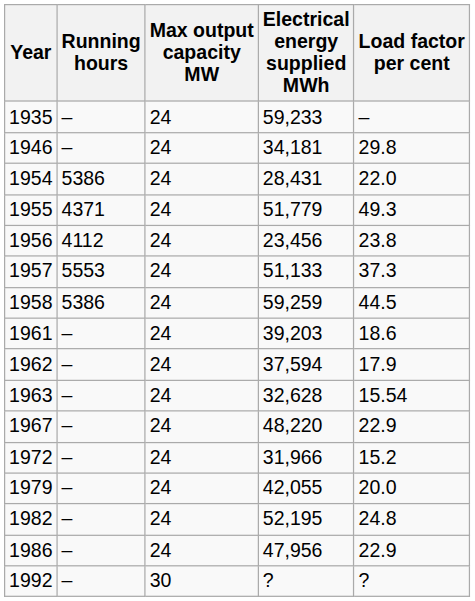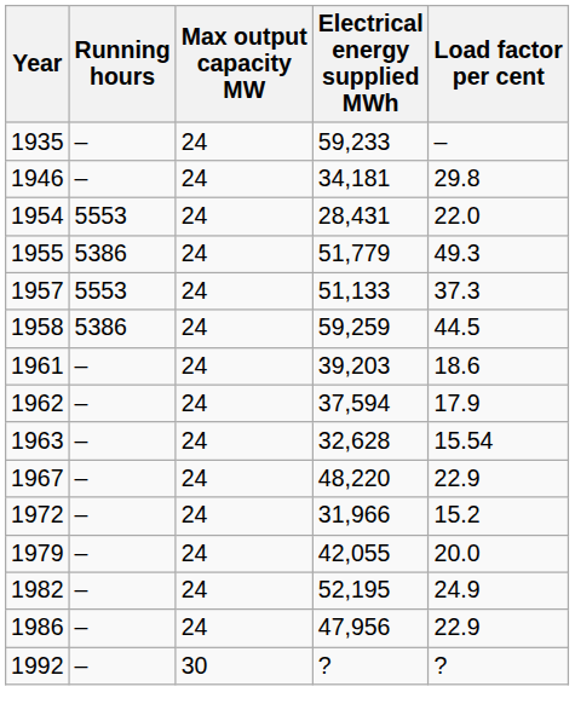1954 | Running hours: 5386 -> 5553
1955 | Running hours: 4371 -> 5386
- row: 1956 | 4112 | 24 | 23,456 | 23.8
1982 | Load factor per cent: 24.8 -> 24.9
